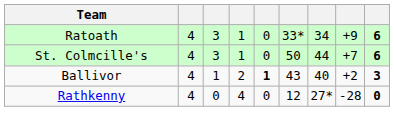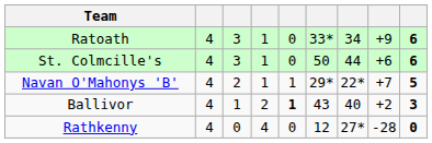St. Colmcille's | column 8: +7 -> +6
+ row: Navan O'Mahonys 'B' | 4 | 2 | 1 | 1 | 29* | 22* | +7 | 5
